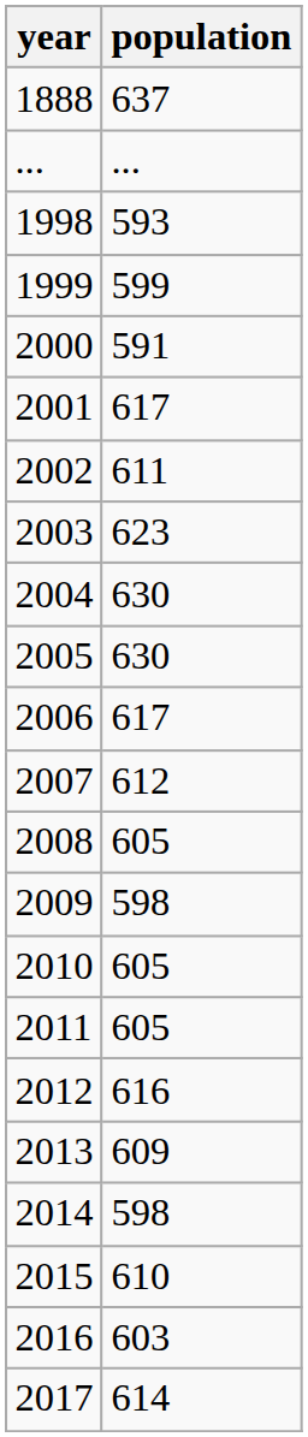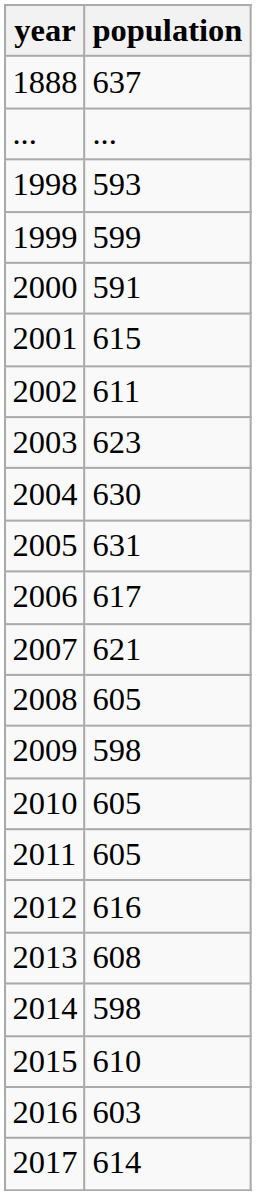2001 | population: 617 -> 615
2005 | population: 630 -> 631
2007 | population: 612 -> 621
2013 | population: 609 -> 608
